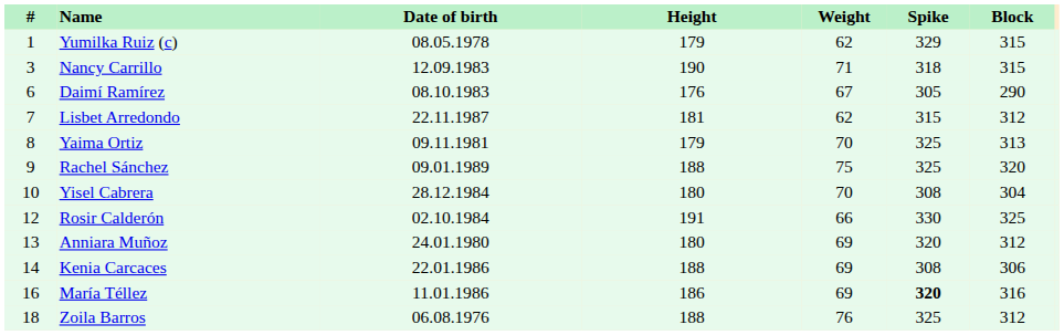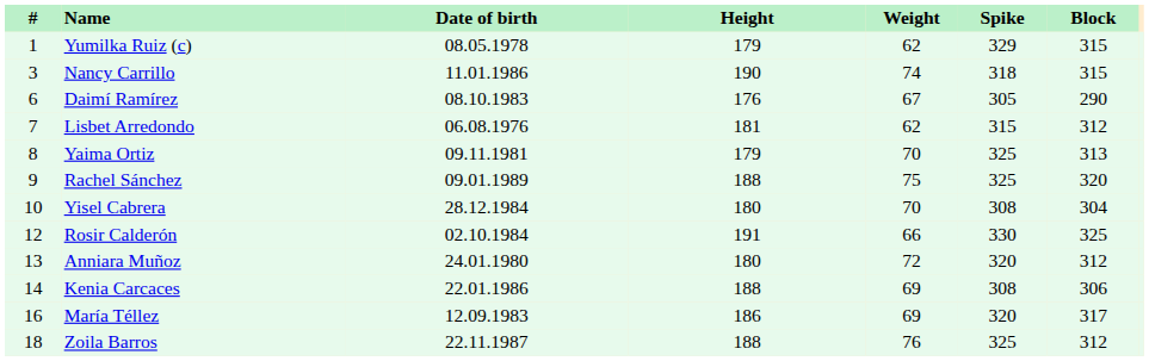Nancy Carrillo | Date of birth: 12.09.1983 -> 11.01.1986
Nancy Carrillo | Weight: 71 -> 74
Lisbet Arredondo | Date of birth: 22.11.1987 -> 06.08.1976
Anniara Muñoz | Weight: 69 -> 72
María Téllez | Date of birth: 11.01.1986 -> 12.09.1983
María Téllez | Spike: bold -> normal
María Téllez | Block: 316 -> 317
Zoila Barros | Date of birth: 06.08.1976 -> 22.11.1987
